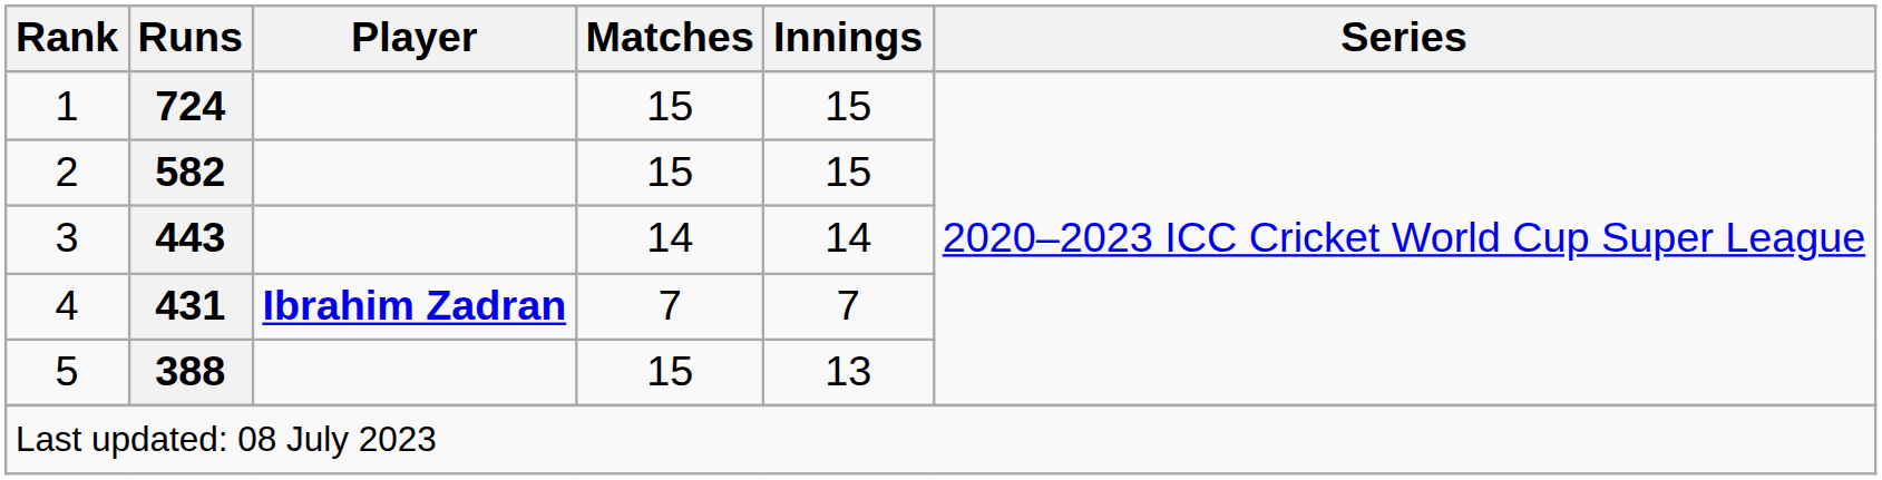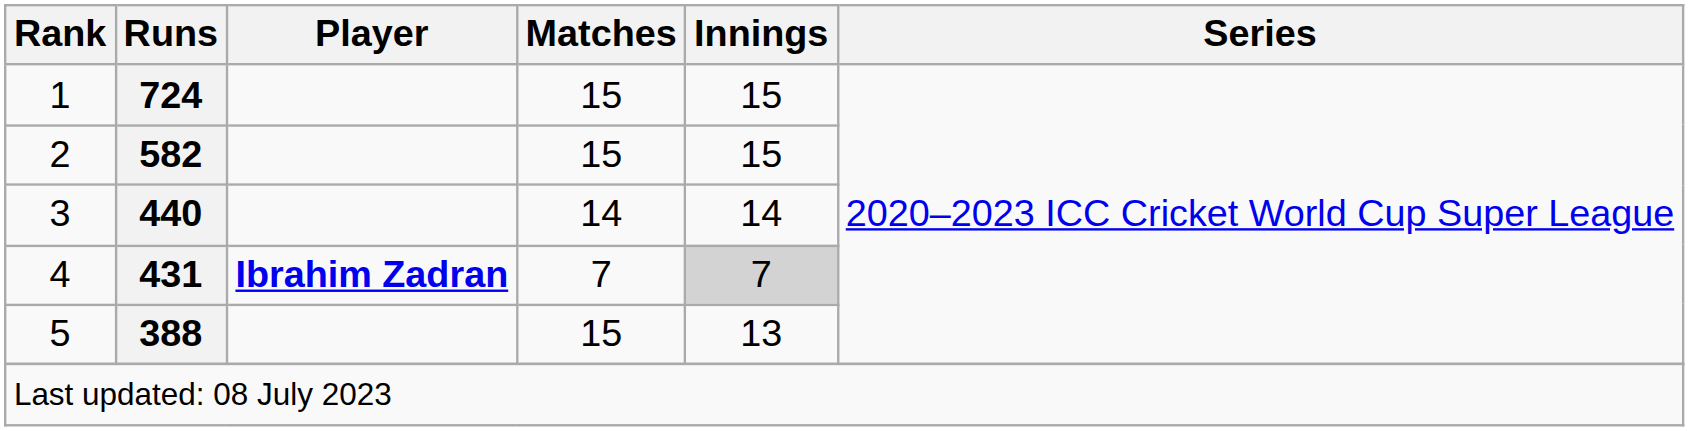3 | Runs: 443 -> 440
4 | Innings: no background -> lightgrey background
